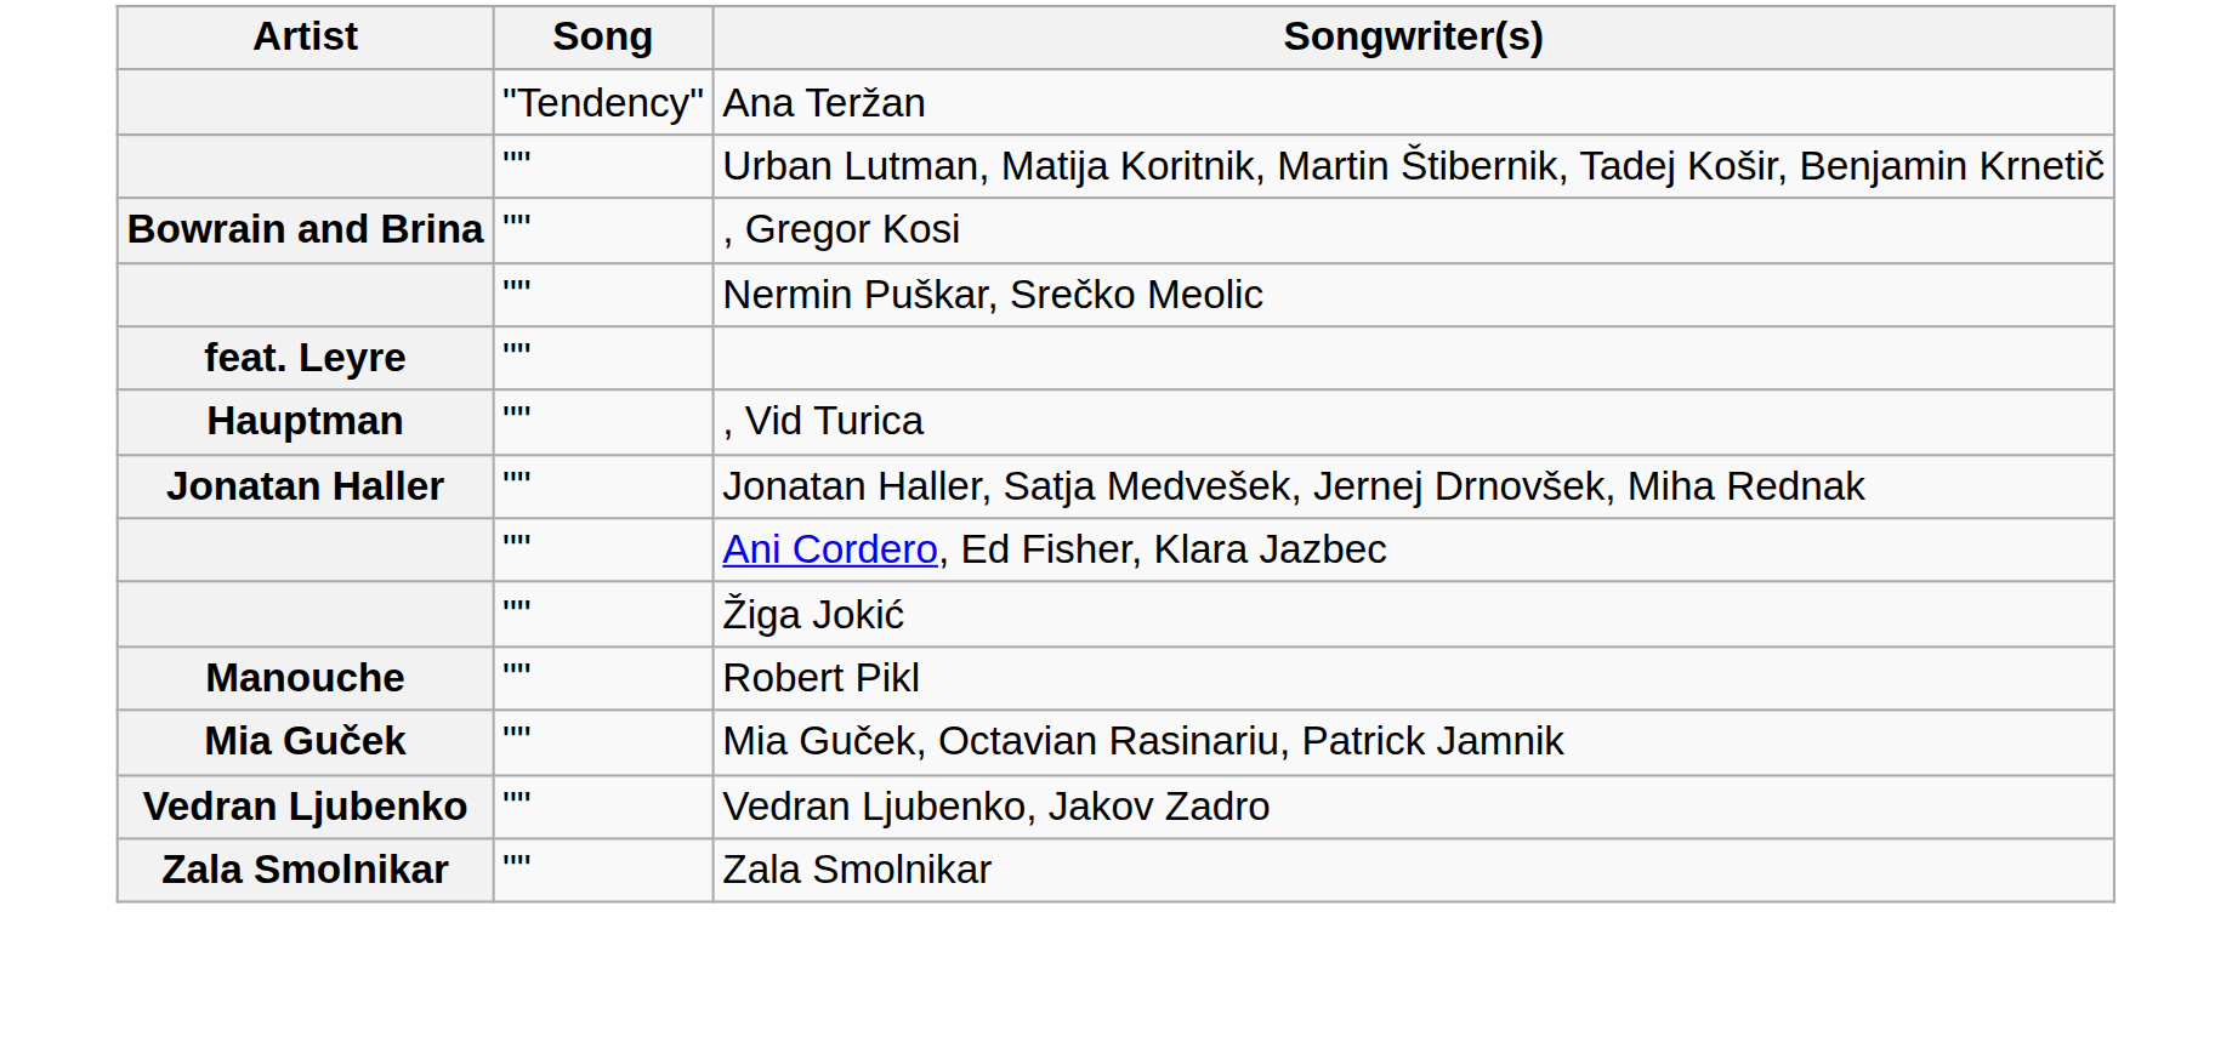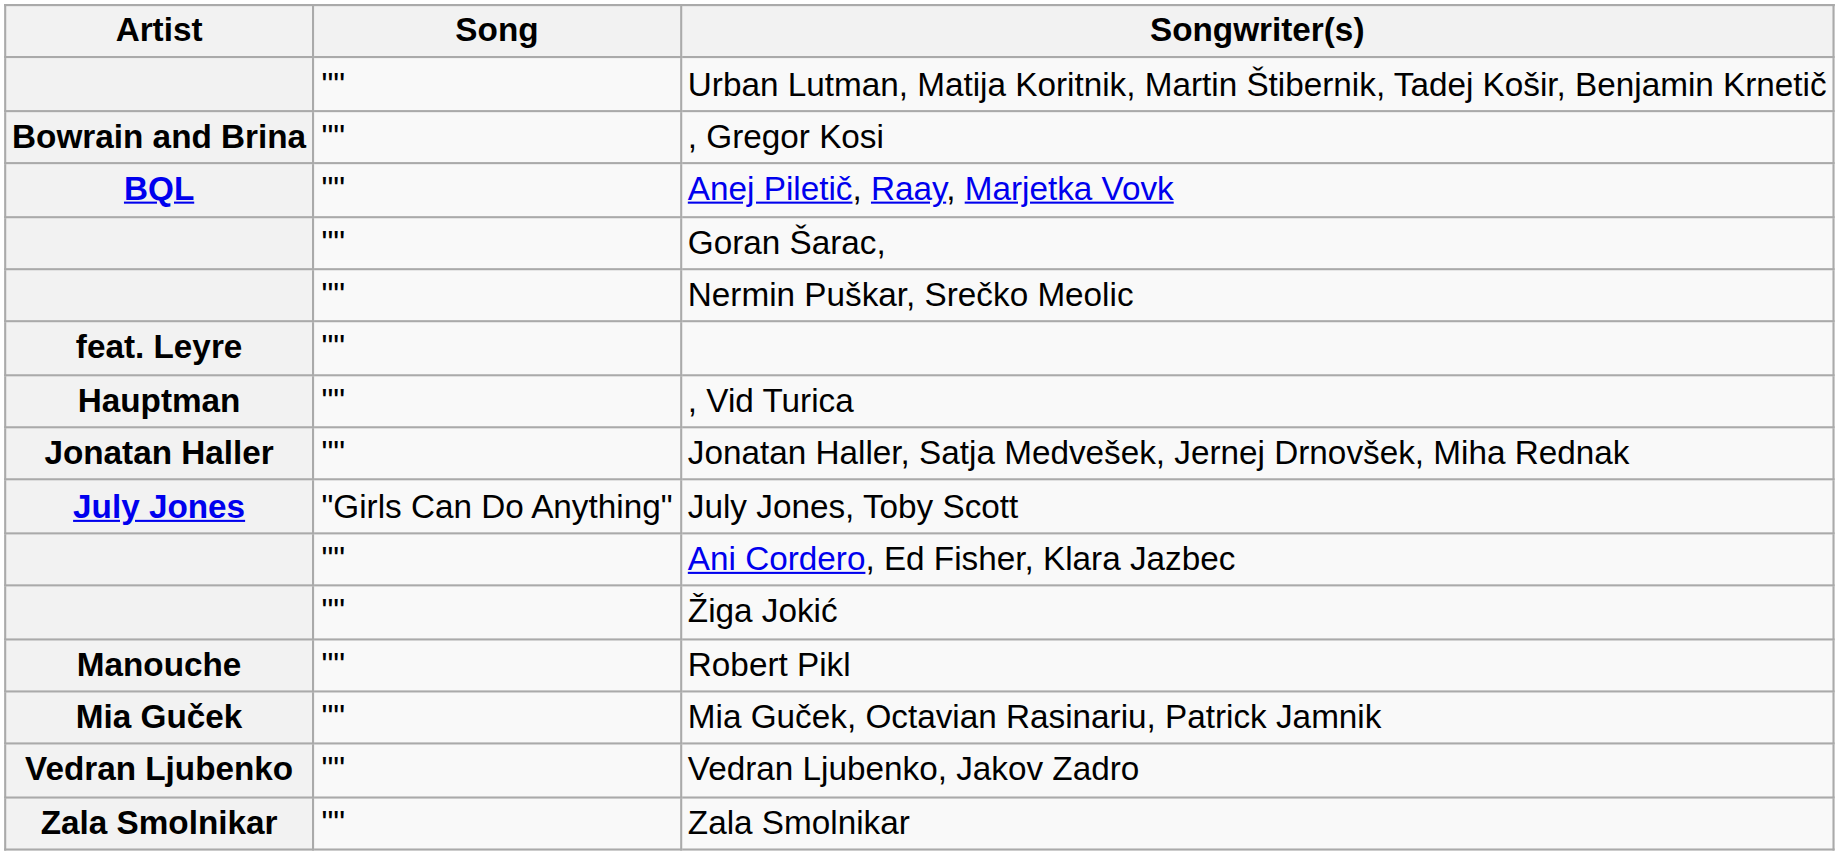- row: "Tendency" | Ana Teržan
+ row: BQL | "" | Anej Piletič, Raay, Marjetka Vovk
+ row: "" | Goran Šarac,
+ row: July Jones | "Girls Can Do Anything" | July Jones, Toby Scott
